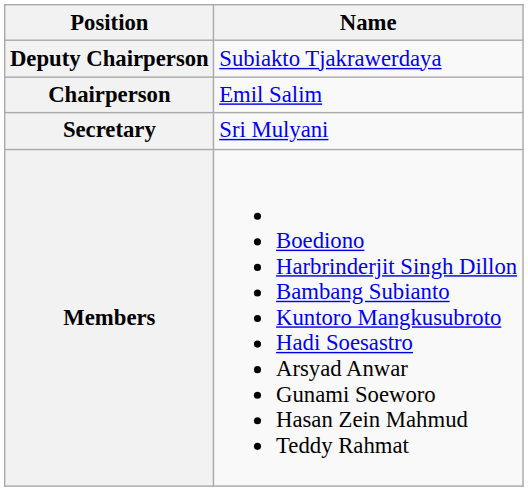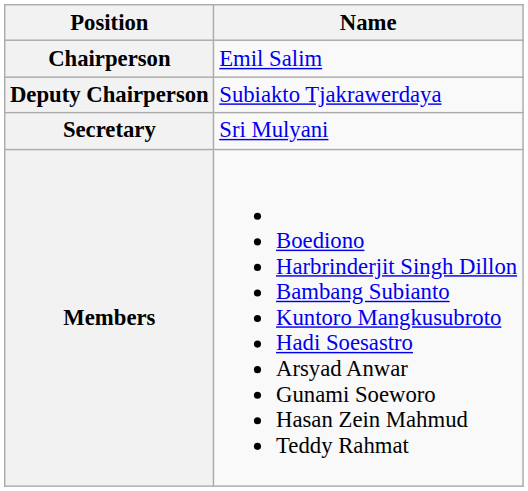rows swapped: Chairperson <-> Deputy Chairperson
